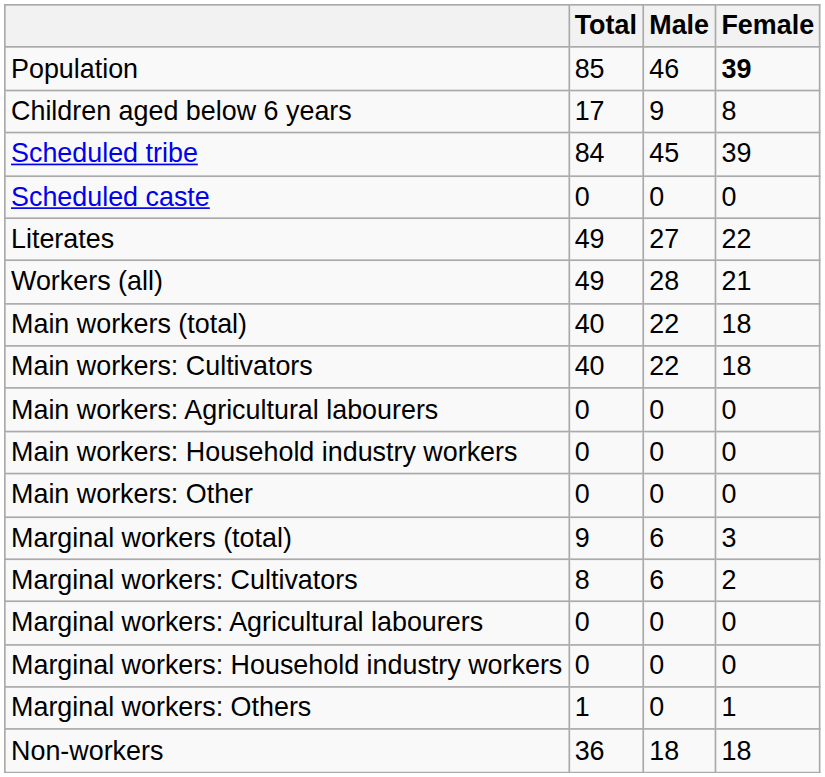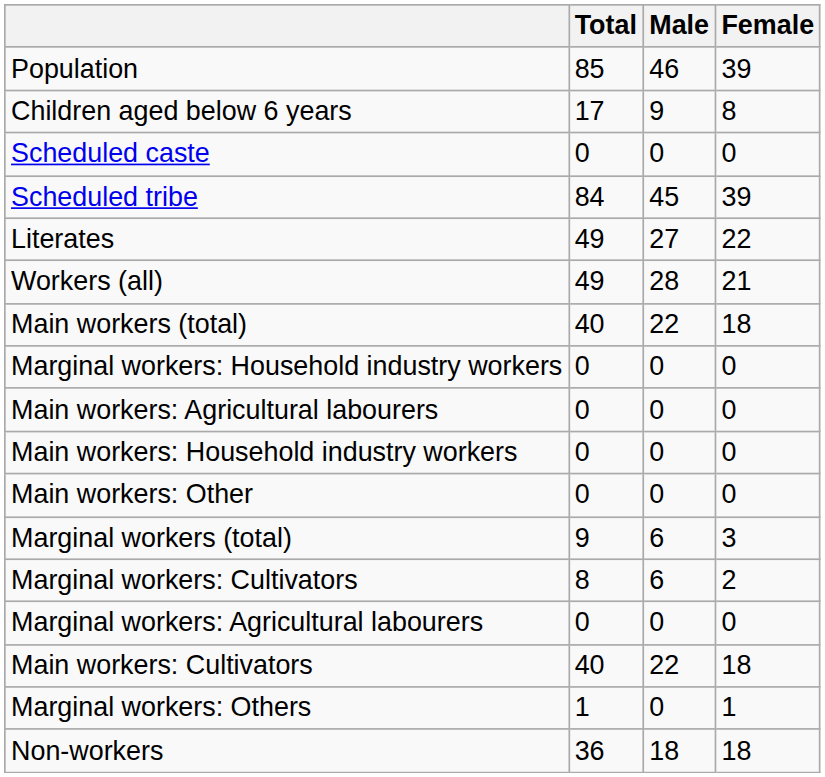Population | Female: bold -> normal
rows swapped: Scheduled caste <-> Scheduled tribe
rows swapped: Main workers: Cultivators <-> Marginal workers: Household industry workers
